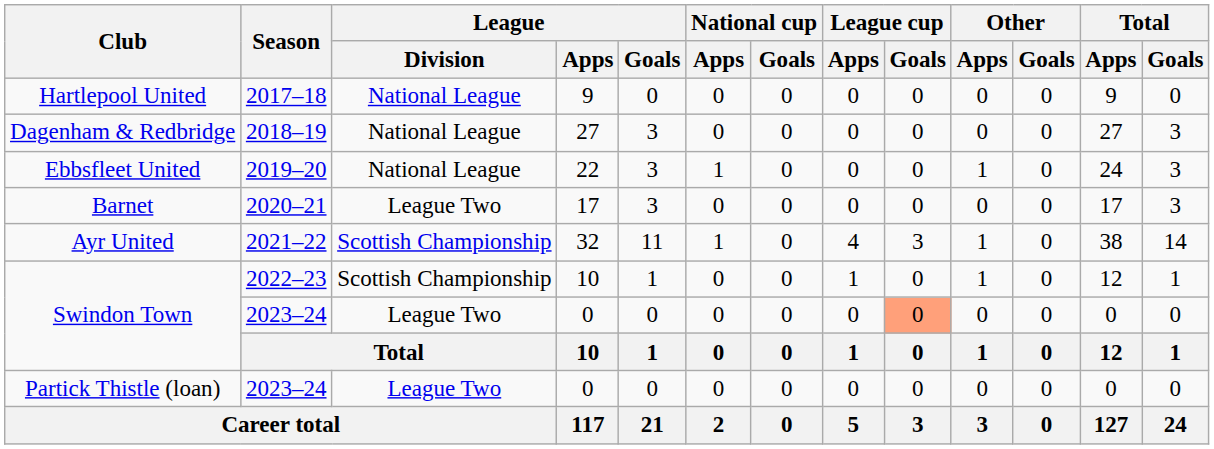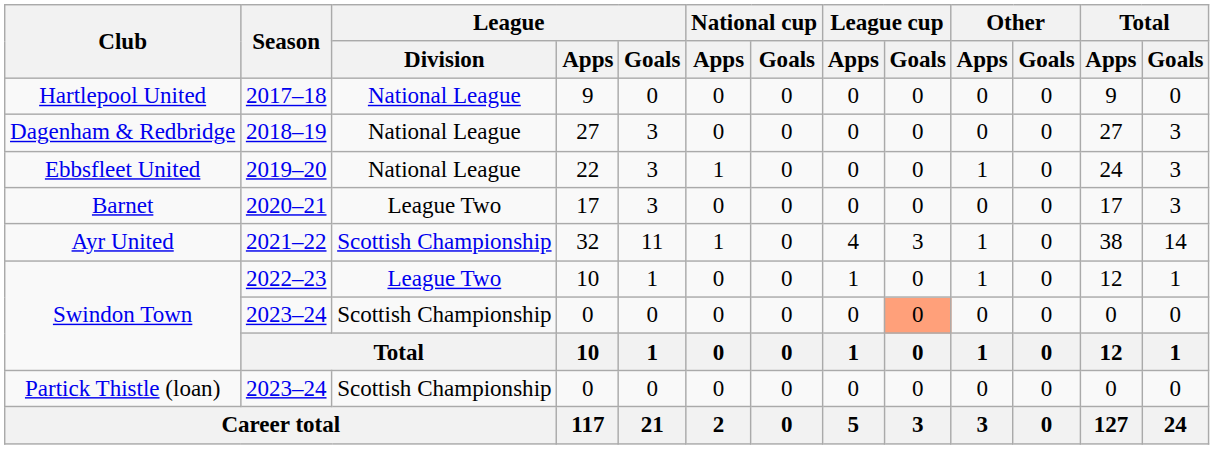Swindon Town / 2022–23 | League / Division: Scottish Championship -> League Two
Swindon Town / 2023–24 | League / Division: League Two -> Scottish Championship
Partick Thistle (loan) | League / Division: League Two -> Scottish Championship
